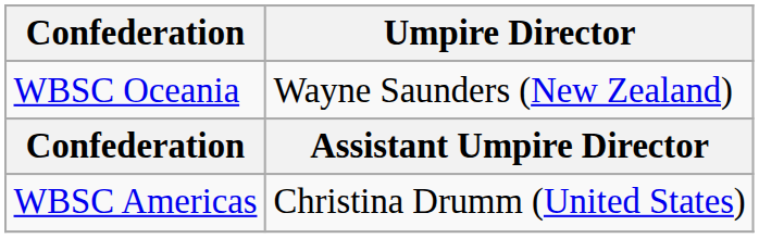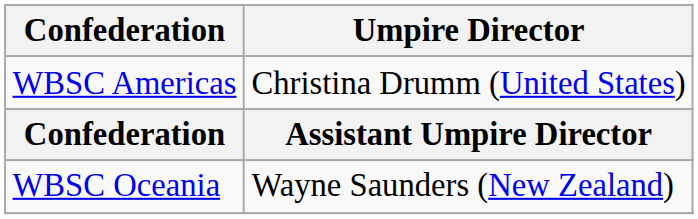rows swapped: WBSC Americas <-> WBSC Oceania
